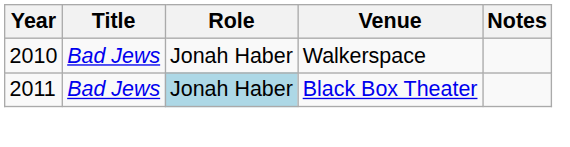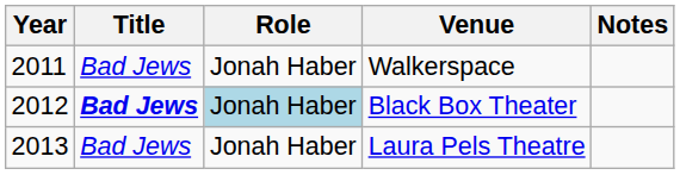Walkerspace | Year: 2010 -> 2011
Black Box Theater | Year: 2011 -> 2012
Black Box Theater | Title: normal -> bold
+ row: 2013 | Bad Jews | Jonah Haber | Laura Pels Theatre
